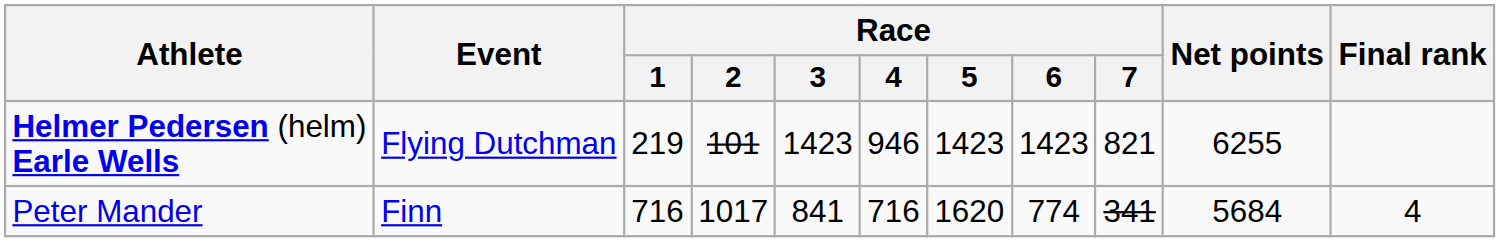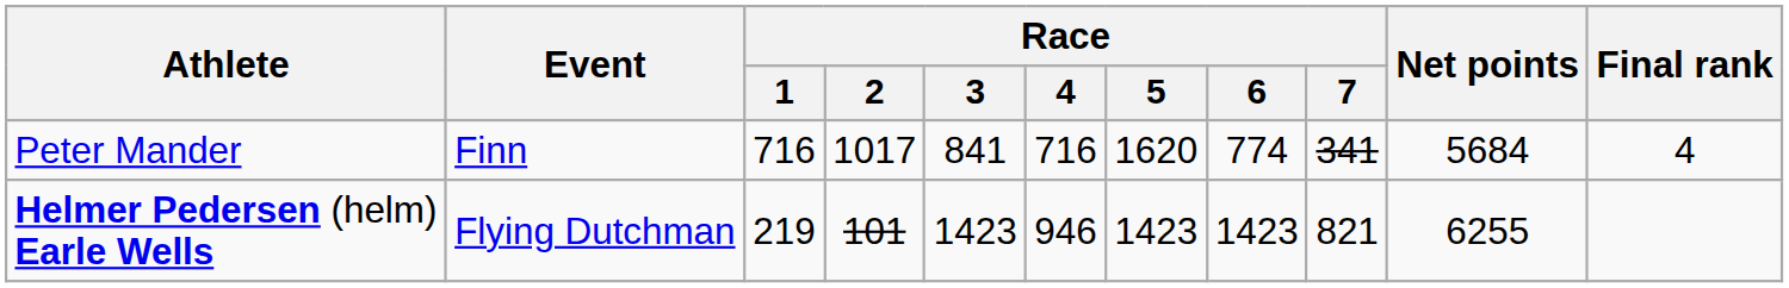rows swapped: Peter Mander <-> Helmer Pedersen (helm) Earle Wells
